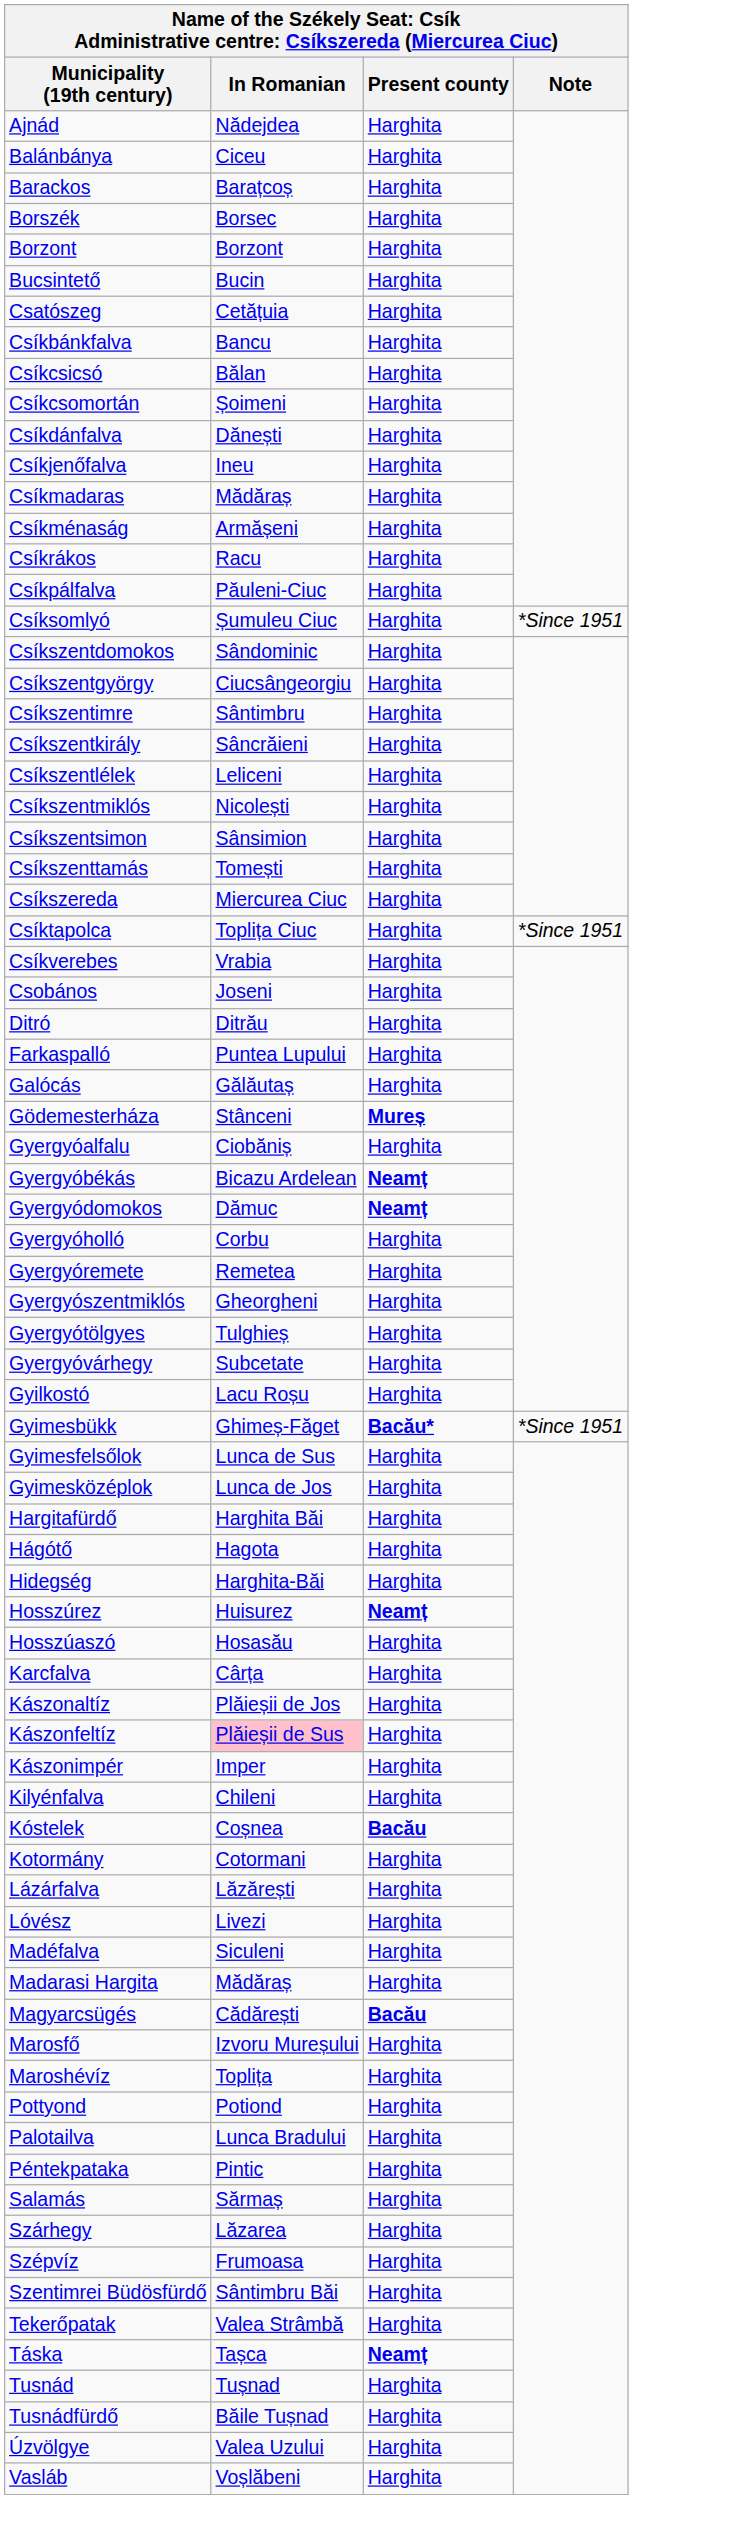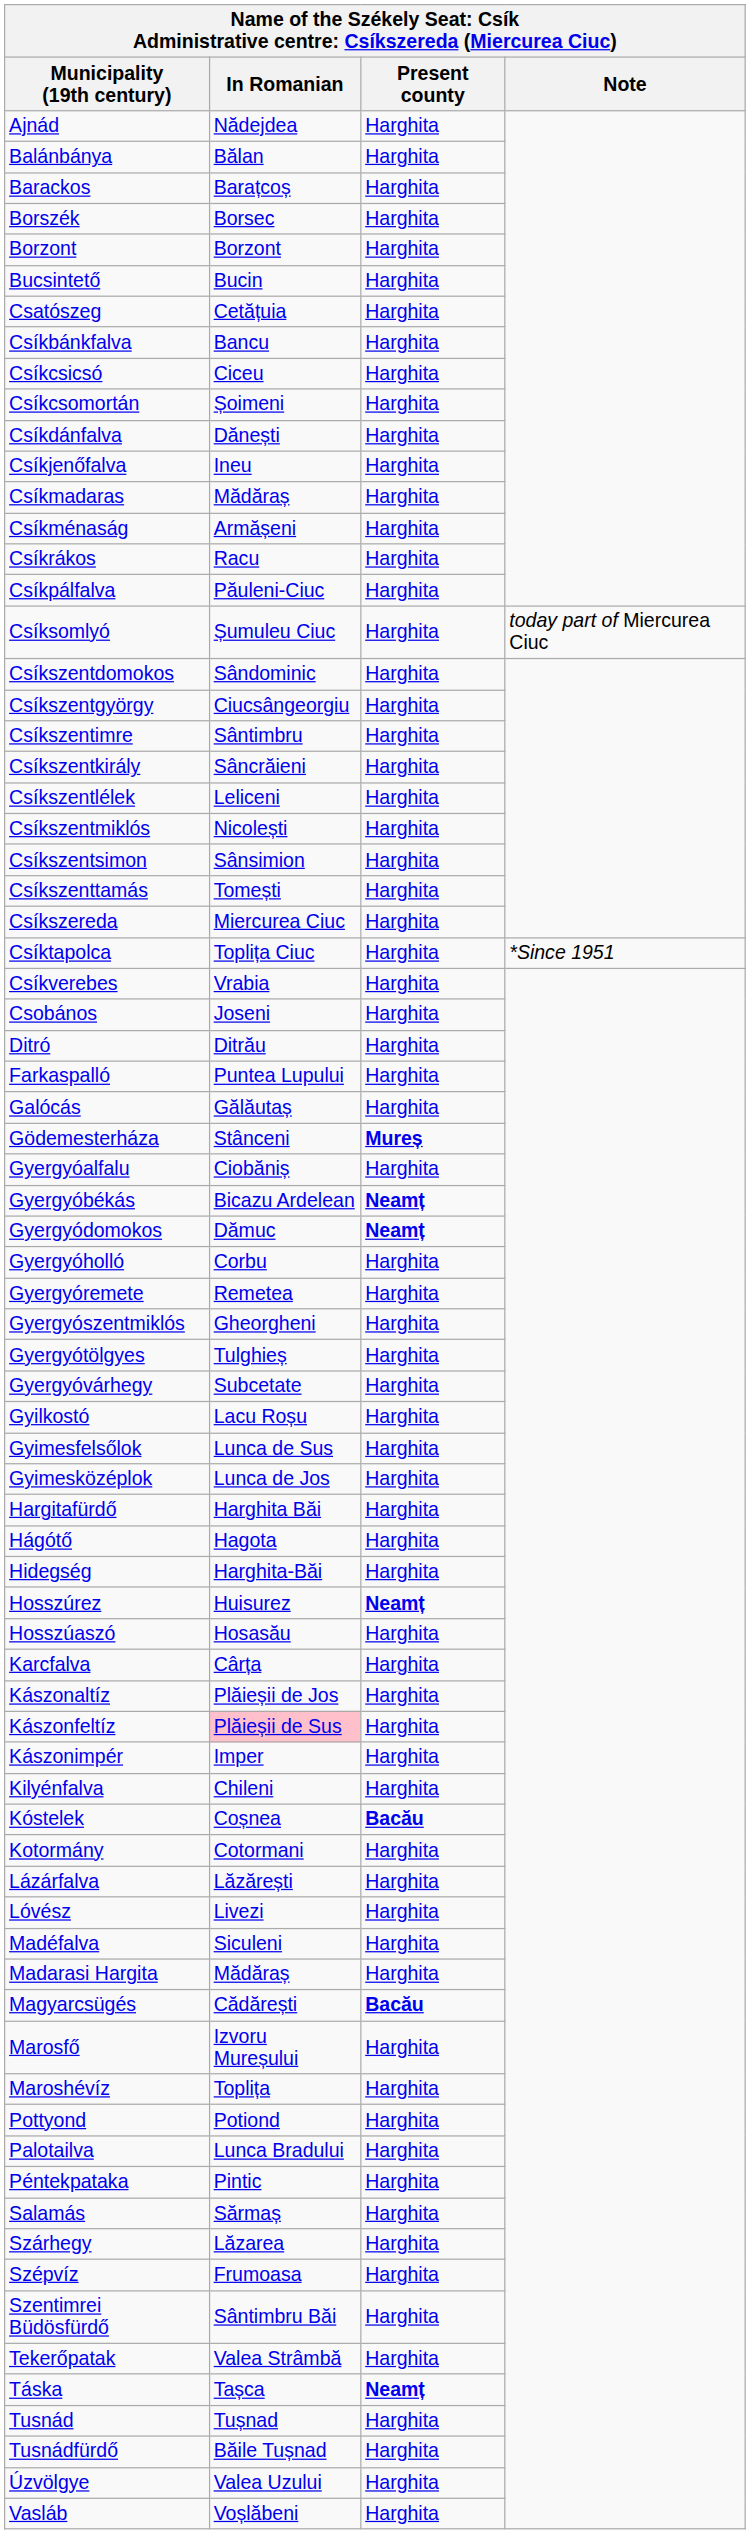Balánbánya | In Romanian: Ciceu -> Bălan
Csíkcsicsó | In Romanian: Bălan -> Ciceu
Csíksomlyó | Note: *Since 1951 -> today part of Miercurea Ciuc
- row: Gyimesbükk | Ghimeș-Făget | Bacău* | *Since 1951
